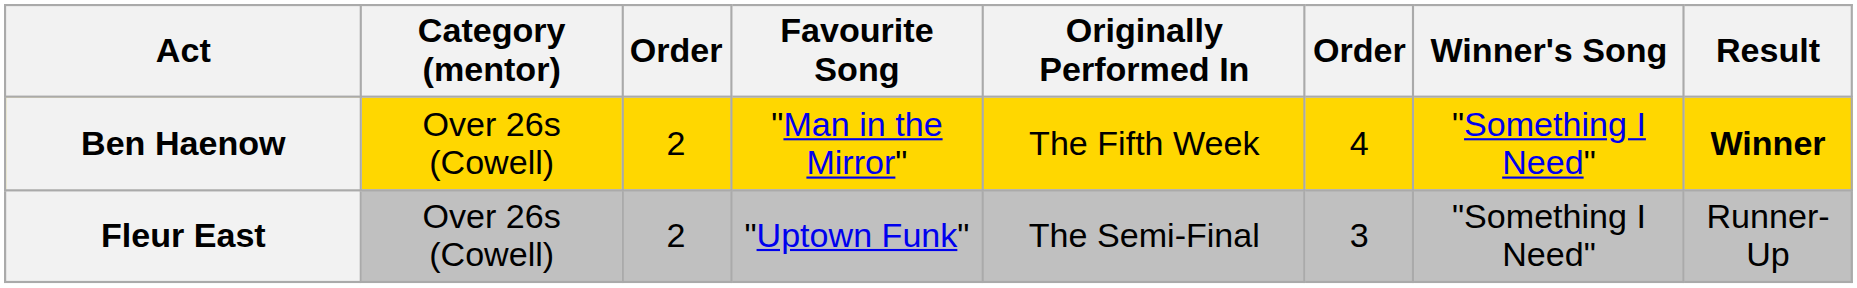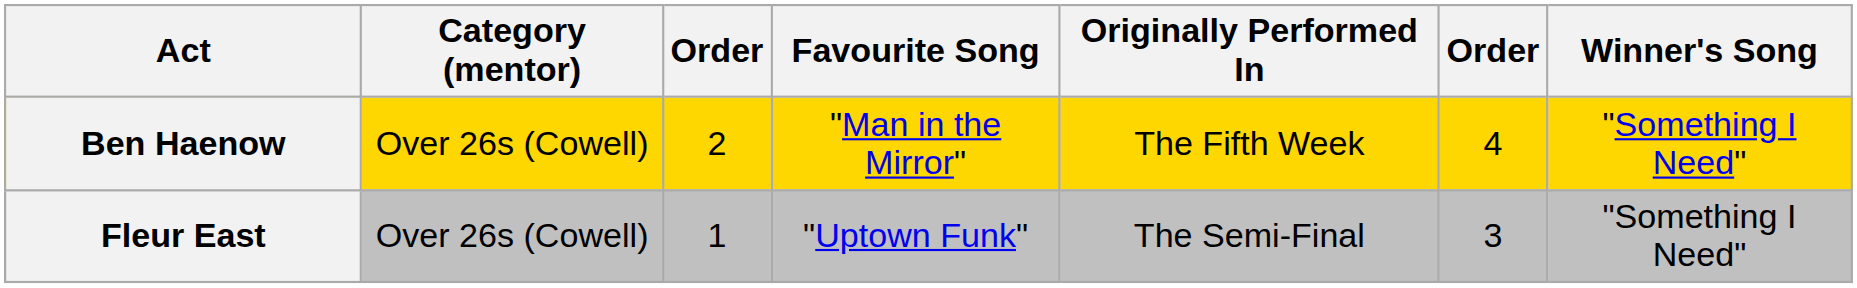- column: Result | Winner | Runner-Up
Fleur East | column 3: 2 -> 1
